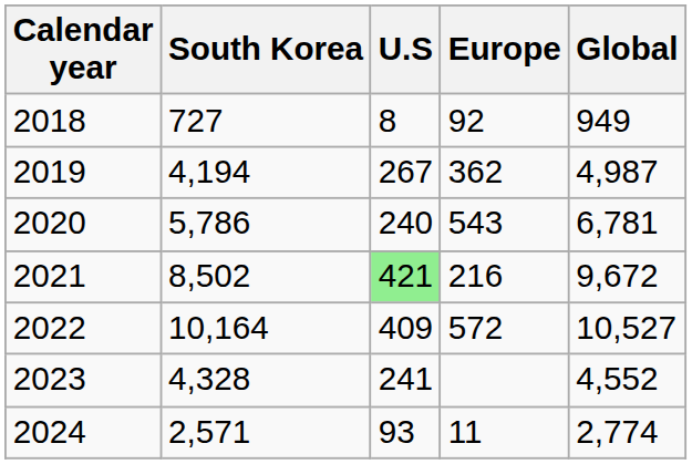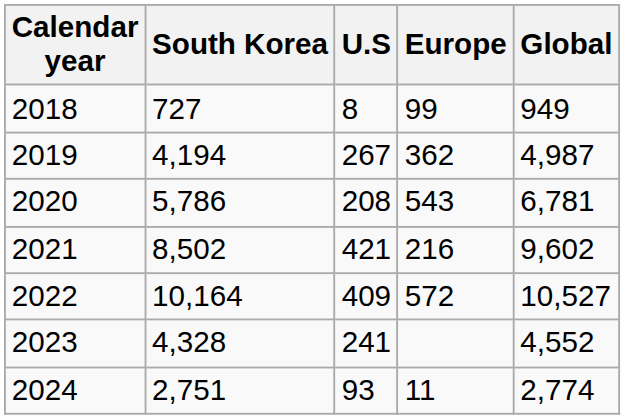2018 | Europe: 92 -> 99
2020 | U.S: 240 -> 208
2021 | U.S: lightgreen background -> no background
2021 | Global: 9,672 -> 9,602
2024 | South Korea: 2,571 -> 2,751
